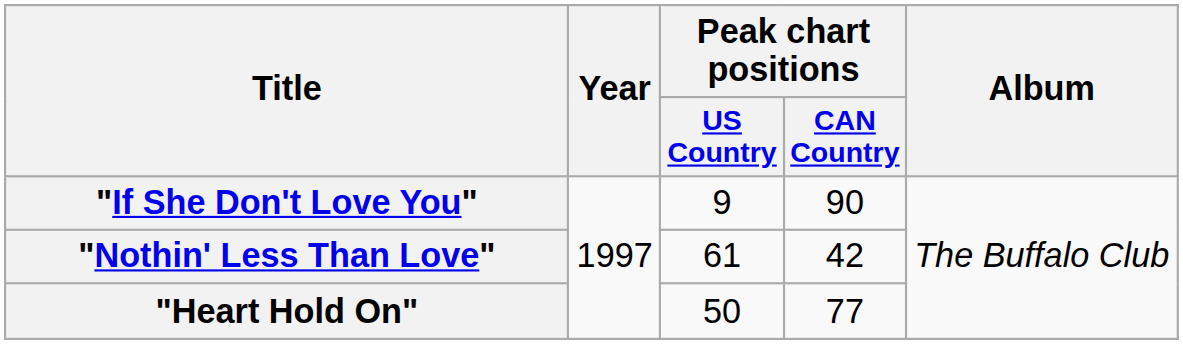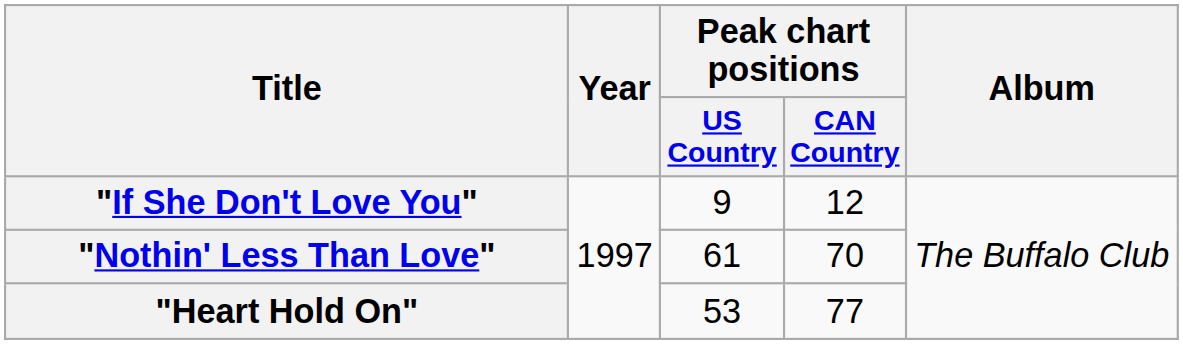"If She Don't Love You" | Peak chart positions / CAN Country: 90 -> 12
"Nothin' Less Than Love" | Peak chart positions / CAN Country: 42 -> 70
"Heart Hold On" | Peak chart positions / US Country: 50 -> 53
